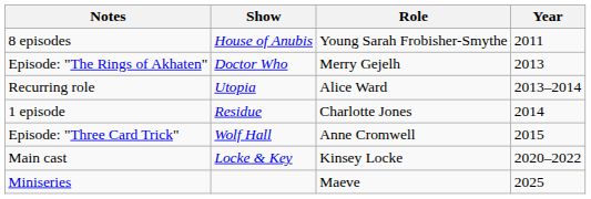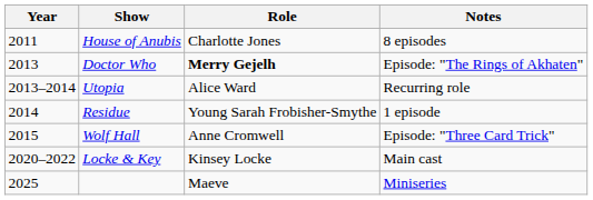columns swapped: Year <-> Notes
House of Anubis | Role: Young Sarah Frobisher-Smythe -> Charlotte Jones
Doctor Who | Role: normal -> bold
Residue | Role: Charlotte Jones -> Young Sarah Frobisher-Smythe
